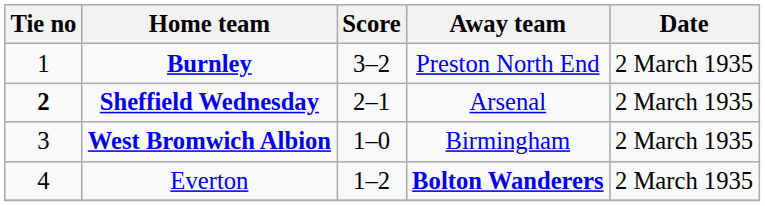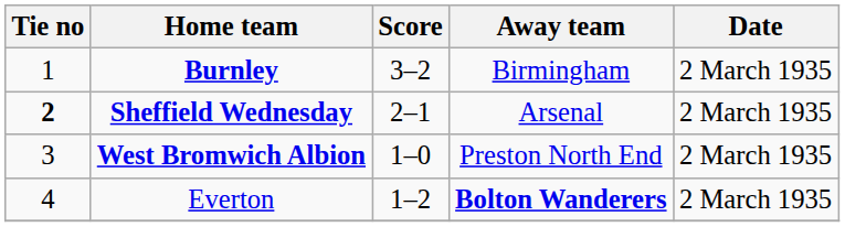Burnley | Away team: Preston North End -> Birmingham
West Bromwich Albion | Away team: Birmingham -> Preston North End
